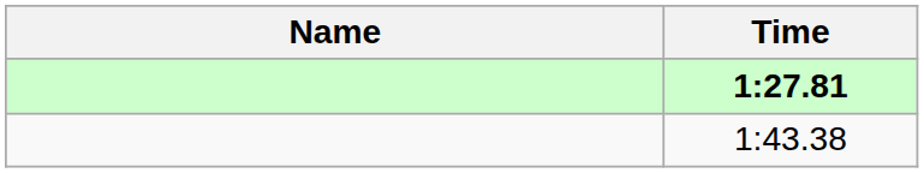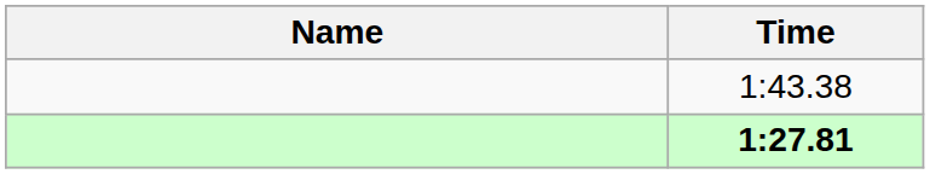rows swapped: 1:27.81 <-> 1:43.38
